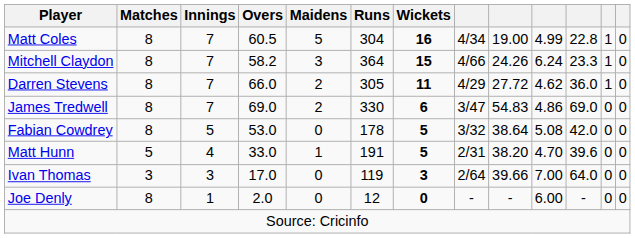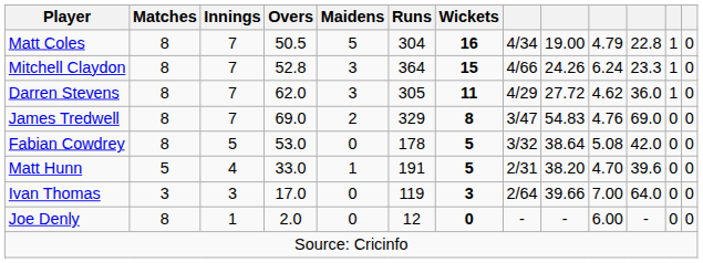Matt Coles | Overs: 60.5 -> 50.5
Matt Coles | column 10: 4.99 -> 4.79
Mitchell Claydon | Overs: 58.2 -> 52.8
Darren Stevens | Overs: 66.0 -> 62.0
Darren Stevens | Maidens: 2 -> 3
James Tredwell | Runs: 330 -> 329
James Tredwell | Wickets: 6 -> 8
James Tredwell | column 10: 4.86 -> 4.76
